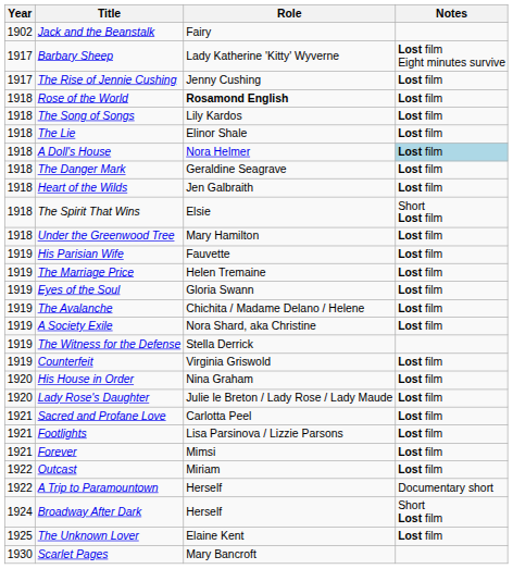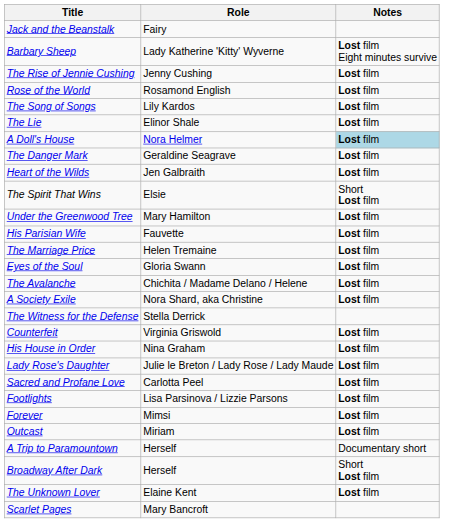- column: Year | 1902 | 1917 | 1917 | 1918 | 1918 | 1918 | 1918 | 1918 | 1918 | 1918 | 1918 | 1919 | 1919 | 1919 | 1919 | 1919 | 1919 | 1919 | 1920 | 1920 | 1921 | 1921 | 1921 | 1922 | 1922 | 1924 | 1925 | 1930
Rose of the World | Role: bold -> normal
